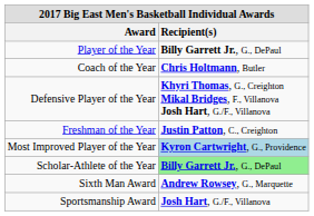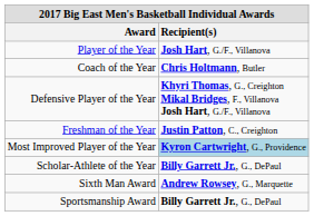Player of the Year | Recipient(s): Billy Garrett Jr., G., DePaul -> Josh Hart, G./F., Villanova
Scholar-Athlete of the Year | Recipient(s): lightgreen background -> no background
Sportsmanship Award | Recipient(s): Josh Hart, G./F., Villanova -> Billy Garrett Jr., G., DePaul
